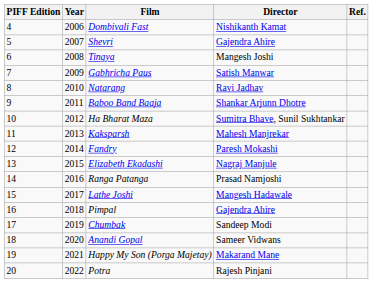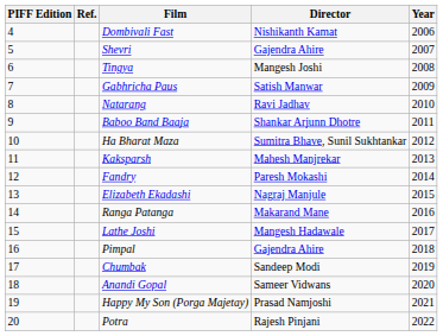columns swapped: Year <-> Ref.
Ranga Patanga | Director: Prasad Namjoshi -> Makarand Mane
Happy My Son (Porga Majetay) | Director: Makarand Mane -> Prasad Namjoshi
